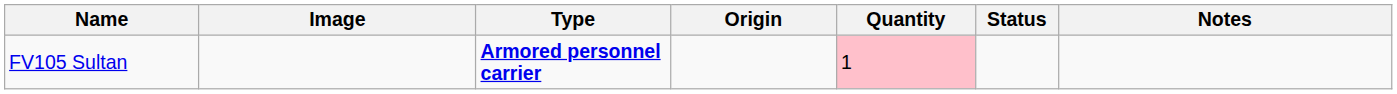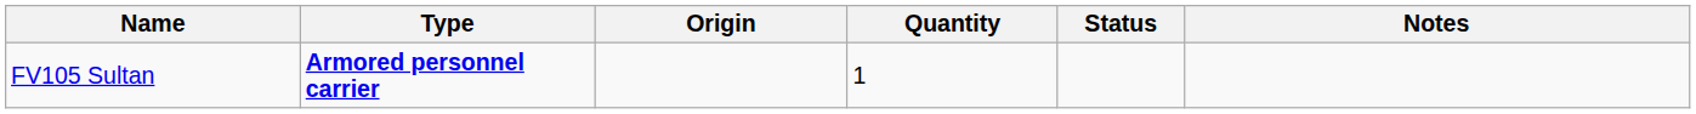- column: Image
FV105 Sultan | Quantity: pink background -> no background
